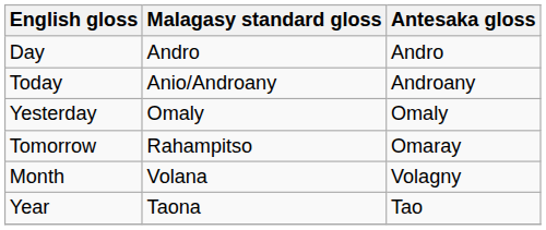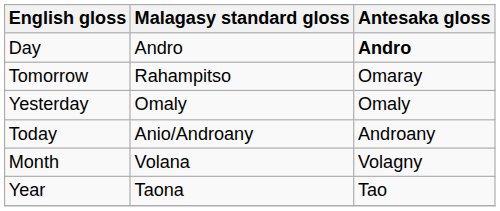Day | Antesaka gloss: normal -> bold
rows swapped: Today <-> Tomorrow
